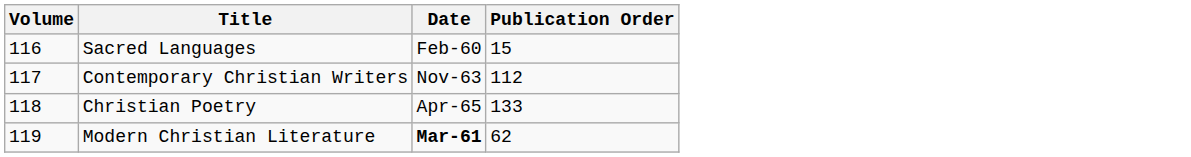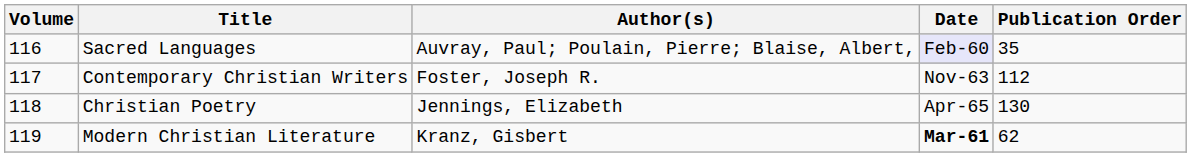+ column: Author(s) | Auvray, Paul; Poulain, Pierre; Blaise, Albert, | Foster, Joseph R. | Jennings, Elizabeth | Kranz, Gisbert
Sacred Languages | Date: no background -> lavender background
Sacred Languages | Publication Order: 15 -> 35
Christian Poetry | Publication Order: 133 -> 130
